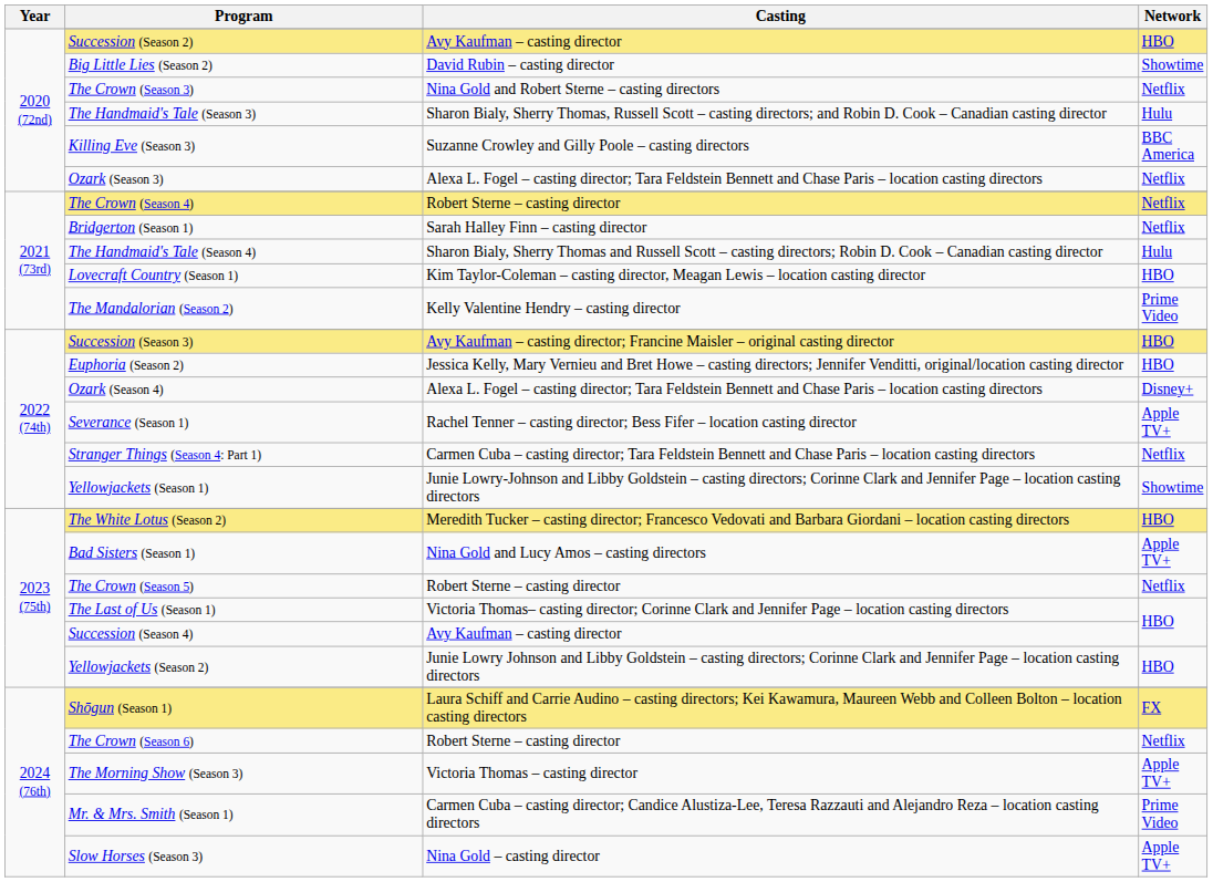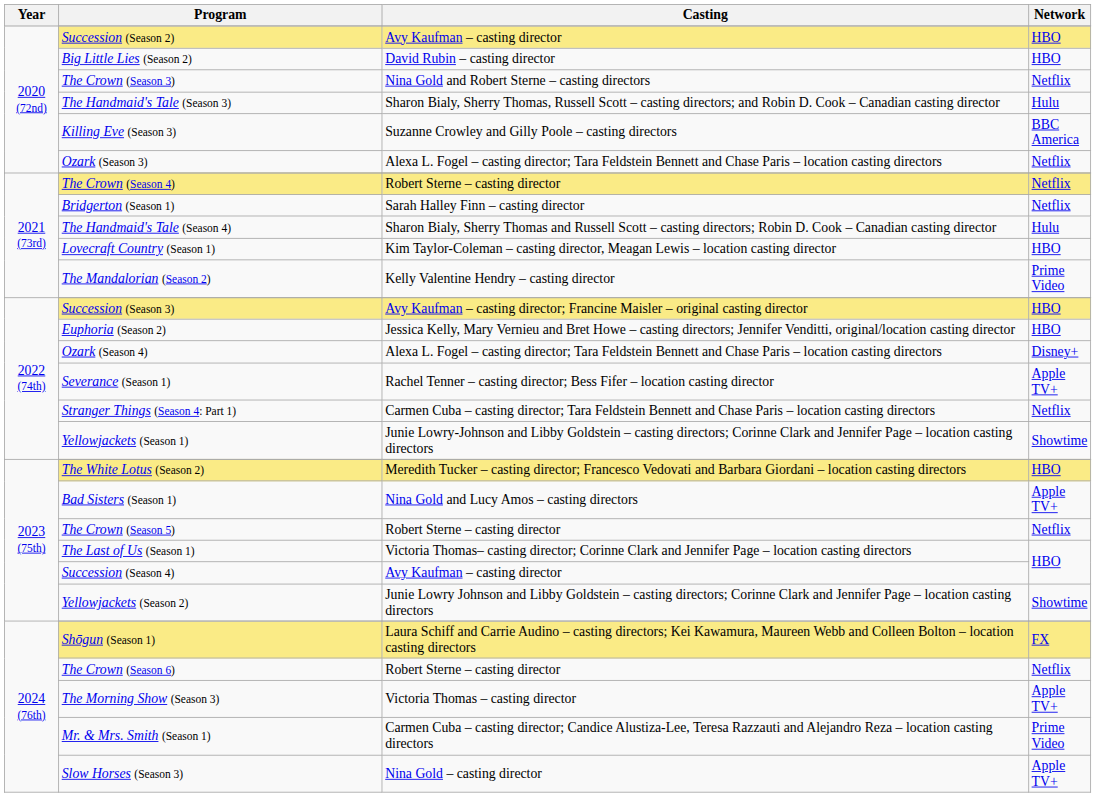Big Little Lies (Season 2) | Network: Showtime -> HBO
Yellowjackets (Season 2) | Network: HBO -> Showtime
